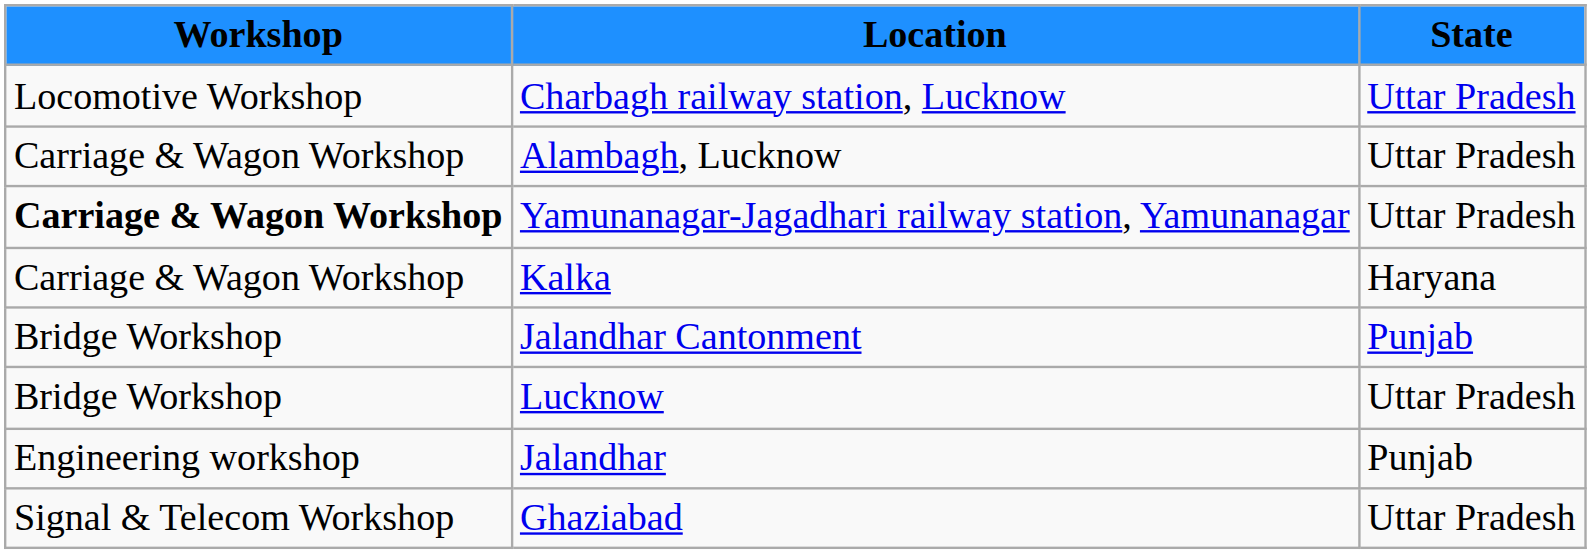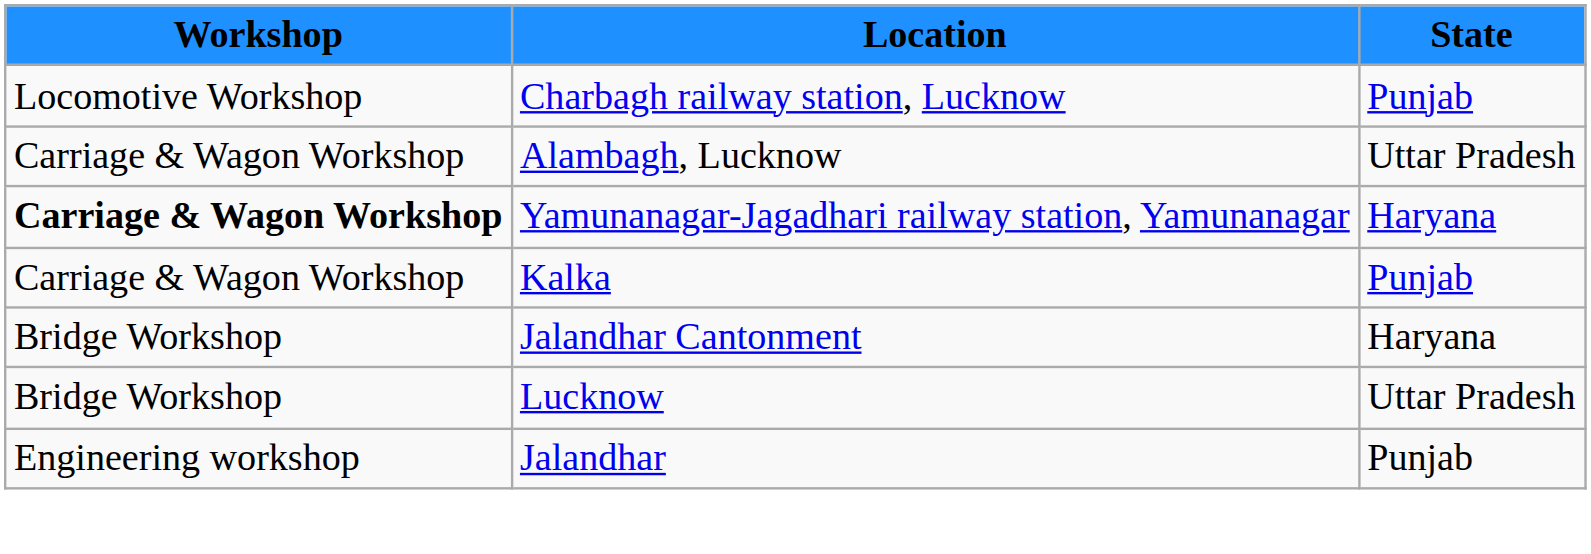Charbagh railway station, Lucknow | State: Uttar Pradesh -> Punjab
Yamunanagar-Jagadhari railway station, Yamunanagar | State: Uttar Pradesh -> Haryana
Kalka | State: Haryana -> Punjab
Jalandhar Cantonment | State: Punjab -> Haryana
- row: Signal & Telecom Workshop | Ghaziabad | Uttar Pradesh
